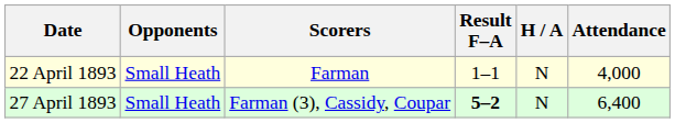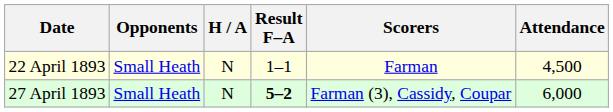columns swapped: H / A <-> Scorers
22 April 1893 | Attendance: 4,000 -> 4,500
27 April 1893 | Attendance: 6,400 -> 6,000
